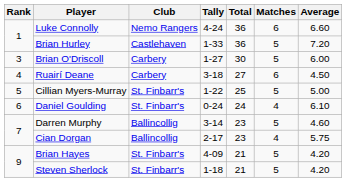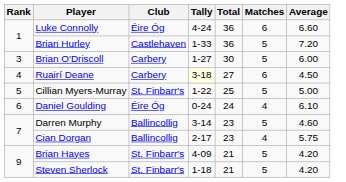Luke Connolly | Club: Nemo Rangers -> Éire Óg
Ruairí Deane | Tally: no background -> lightyellow background
Daniel Goulding | Club: St. Finbarr's -> Éire Óg
